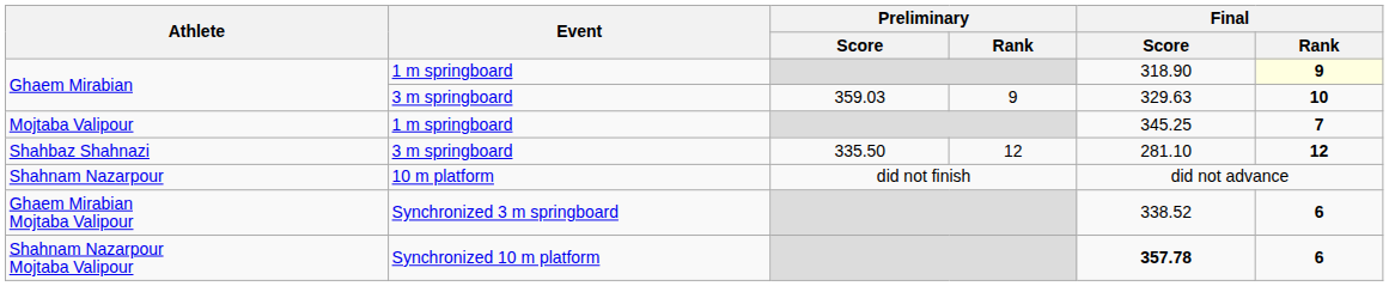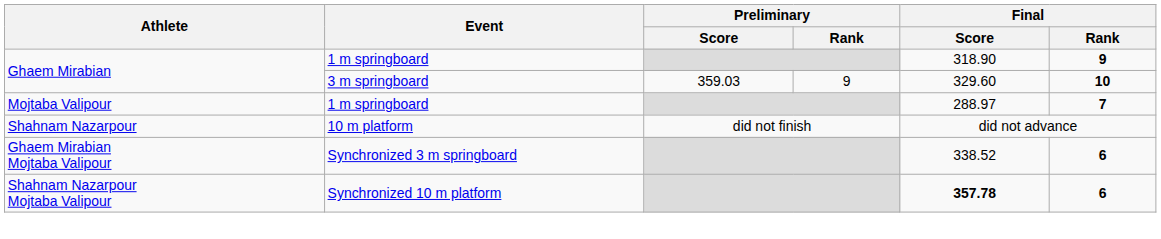Ghaem Mirabian / 1 m springboard | Final / Rank: lightyellow background -> no background
Ghaem Mirabian / 3 m springboard | Final / Score: 329.63 -> 329.60
Mojtaba Valipour | Final / Score: 345.25 -> 288.97
- row: Shahbaz Shahnazi | 3 m springboard | 335.50 | 12 | 281.10 | 12
